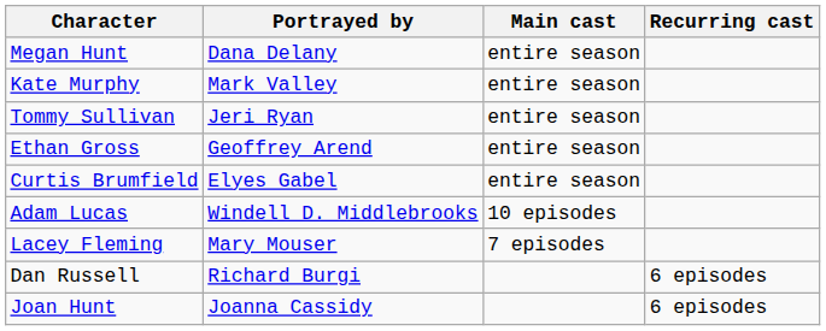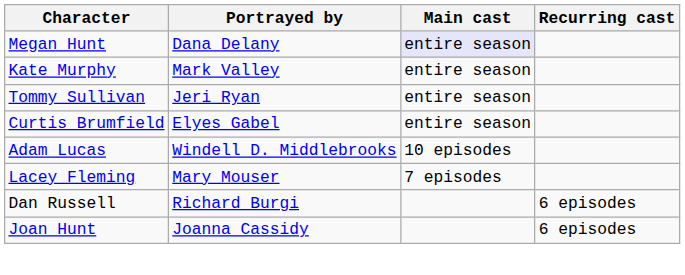Megan Hunt | Main cast: no background -> lavender background
- row: Ethan Gross | Geoffrey Arend | entire season
